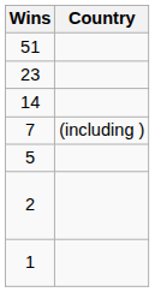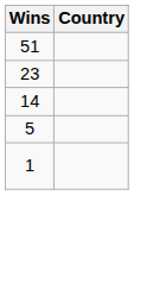- row: 7 | (including )
- row: 2
